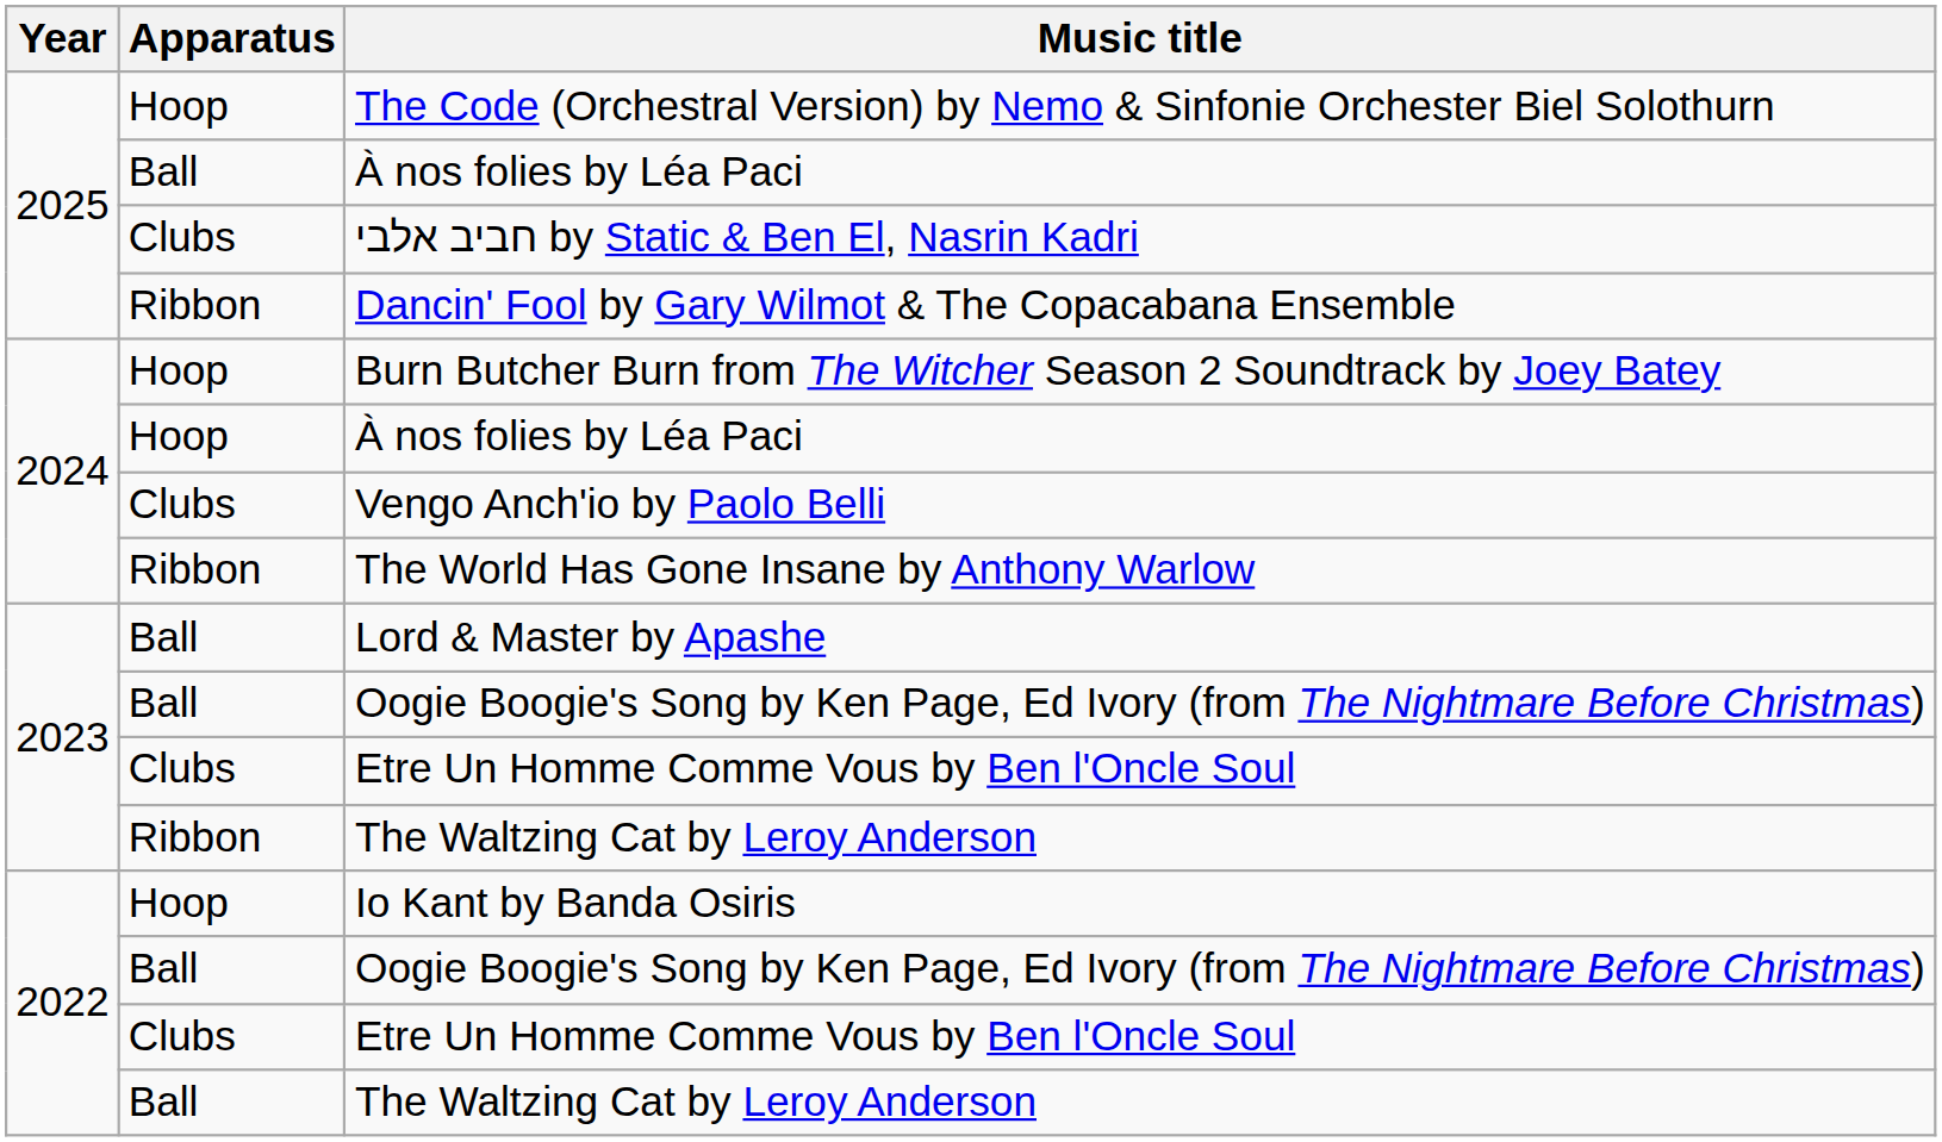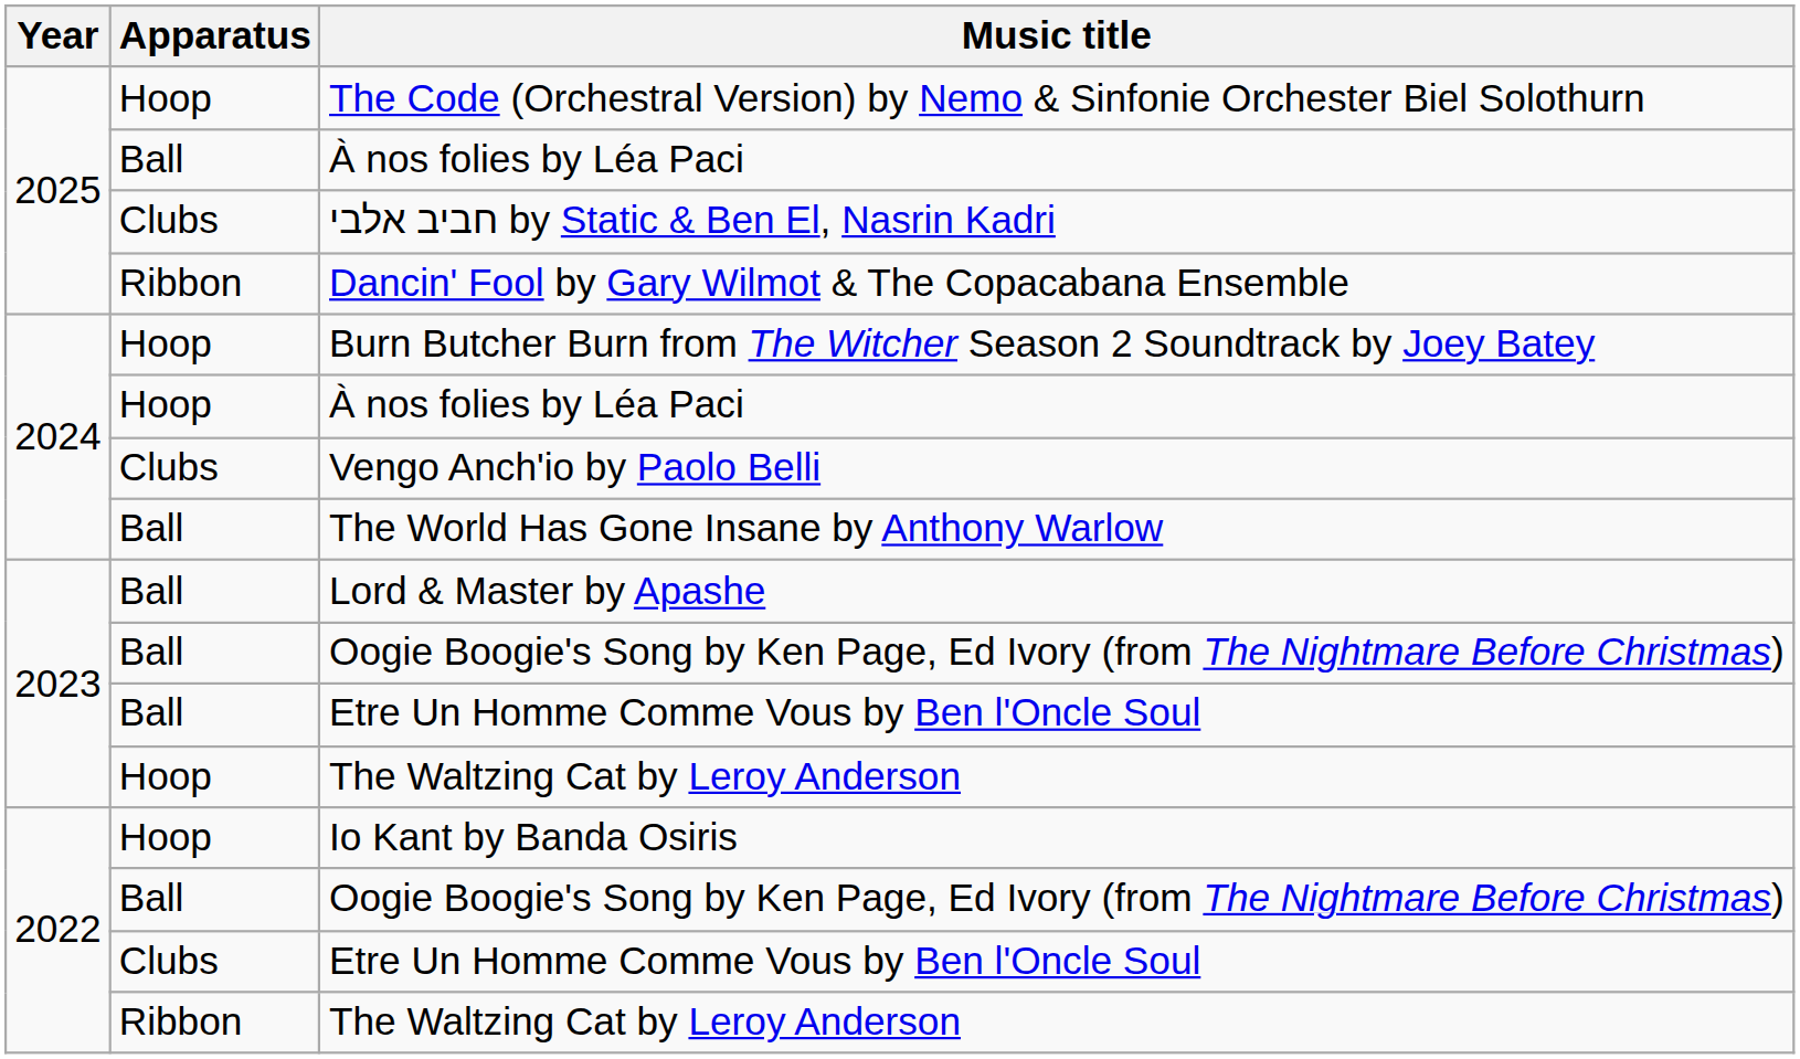The World Has Gone Insane by Anthony Warlow | Apparatus: Ribbon -> Ball
2023 / Etre Un Homme Comme Vous by Ben l'Oncle Soul | Apparatus: Clubs -> Ball
2023 / The Waltzing Cat by Leroy Anderson | Apparatus: Ribbon -> Hoop
2022 / The Waltzing Cat by Leroy Anderson | Apparatus: Ball -> Ribbon
